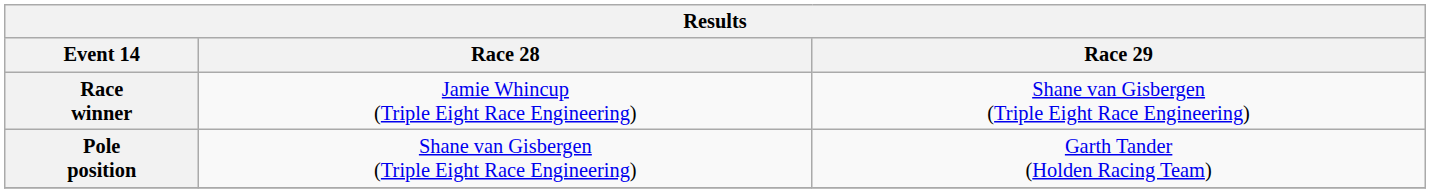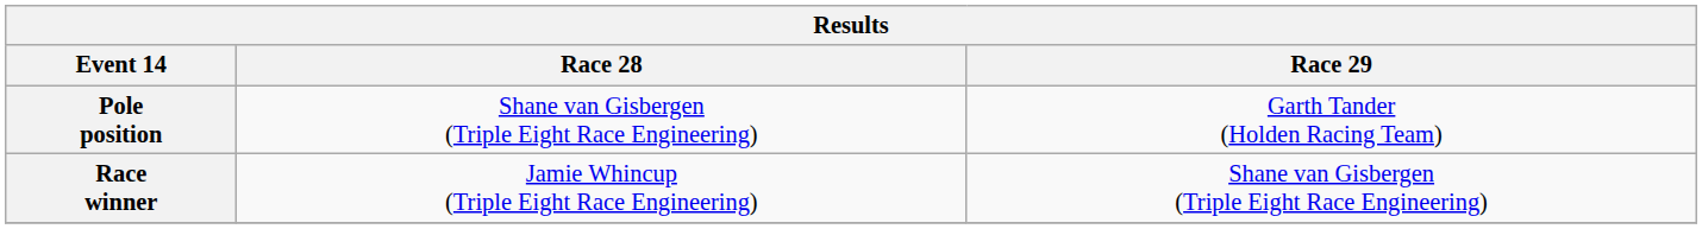rows swapped: Pole position <-> Race winner
